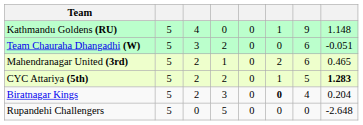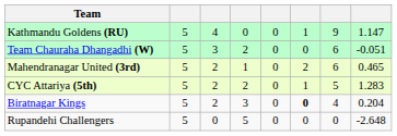Kathmandu Goldens (RU) | column 8: 1.148 -> 1.147
CYC Attariya (5th) | column 8: bold -> normal
